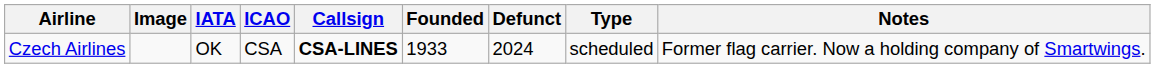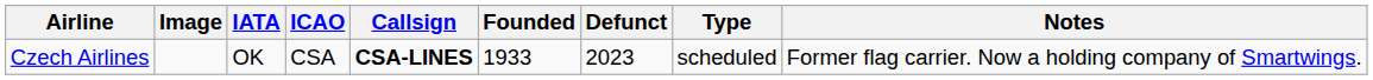Czech Airlines | Defunct: 2024 -> 2023
